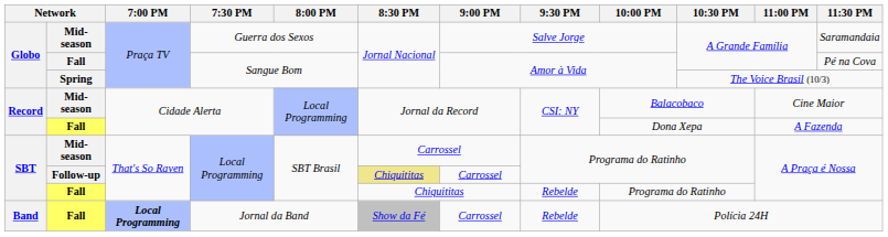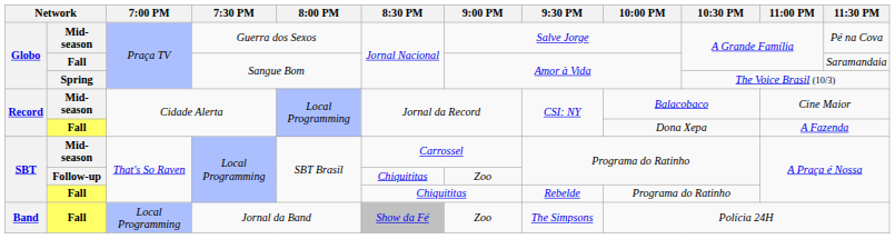Guerra dos Sexos | 11:30 PM: Saramandaia -> Pé na Cova
Fall / Sangue Bom | 11:30 PM: Pé na Cova -> Saramandaia
Follow-up / Local Programming | 8:30 PM: khaki background -> no background
Follow-up / Local Programming | 9:00 PM: Carrossel -> Zoo
Jornal da Band | 7:00 PM: bold -> normal
Jornal da Band | 9:00 PM: Carrossel -> Zoo
Jornal da Band | 9:30 PM: Rebelde -> The Simpsons
